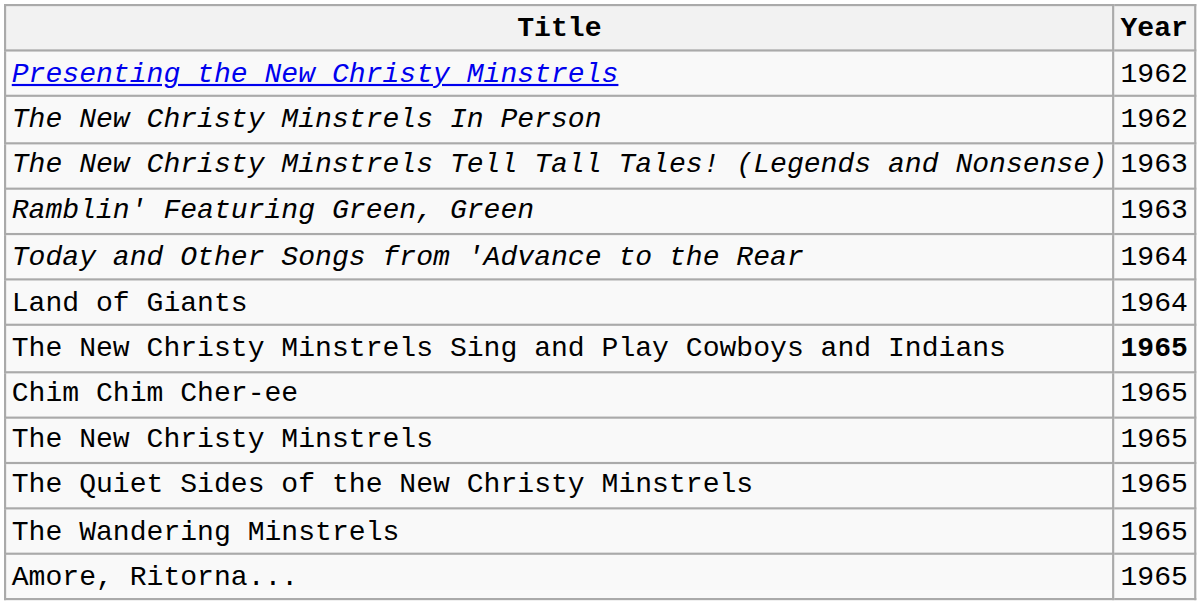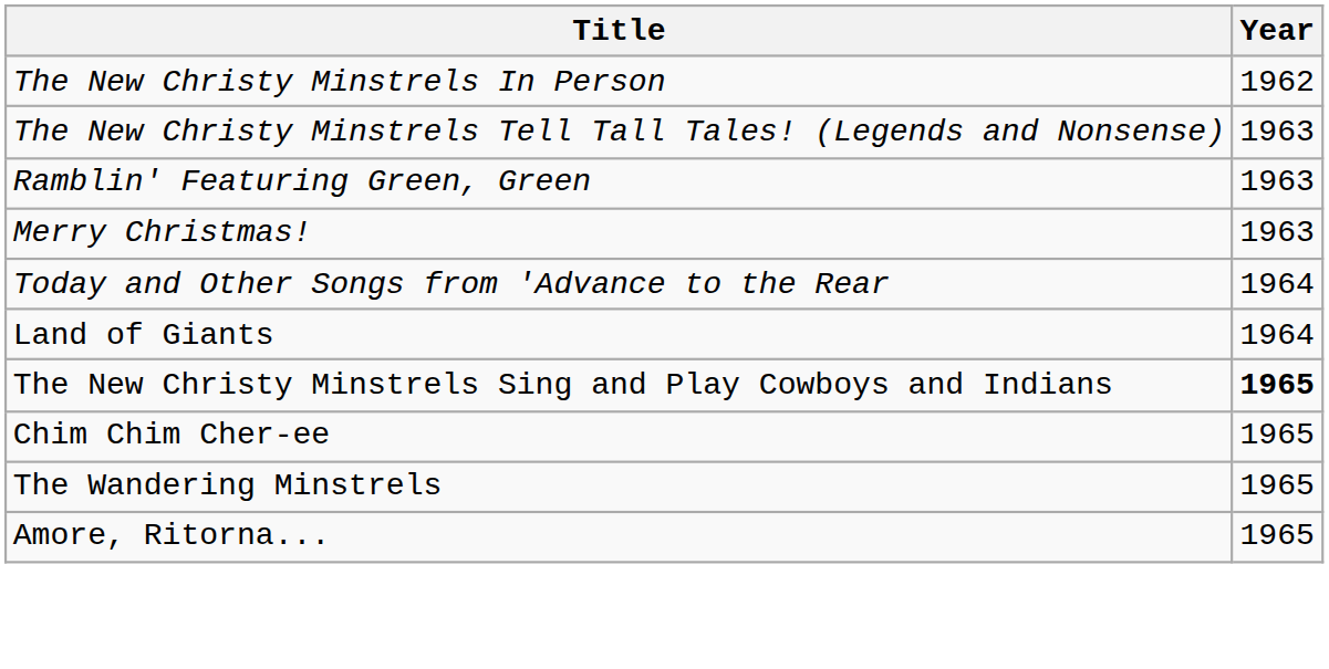- row: Presenting the New Christy Minstrels | 1962
+ row: Merry Christmas! | 1963
- row: The New Christy Minstrels | 1965
- row: The Quiet Sides of the New Christy Minstrels | 1965
